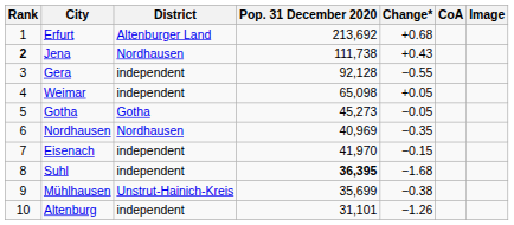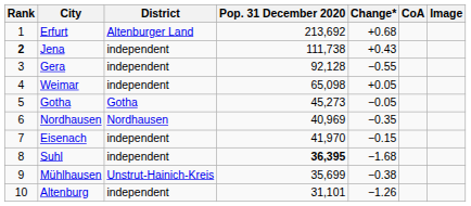Jena | District: Nordhausen -> independent
